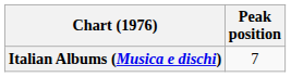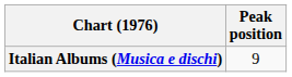Italian Albums (Musica e dischi) | Peak position: 7 -> 9
